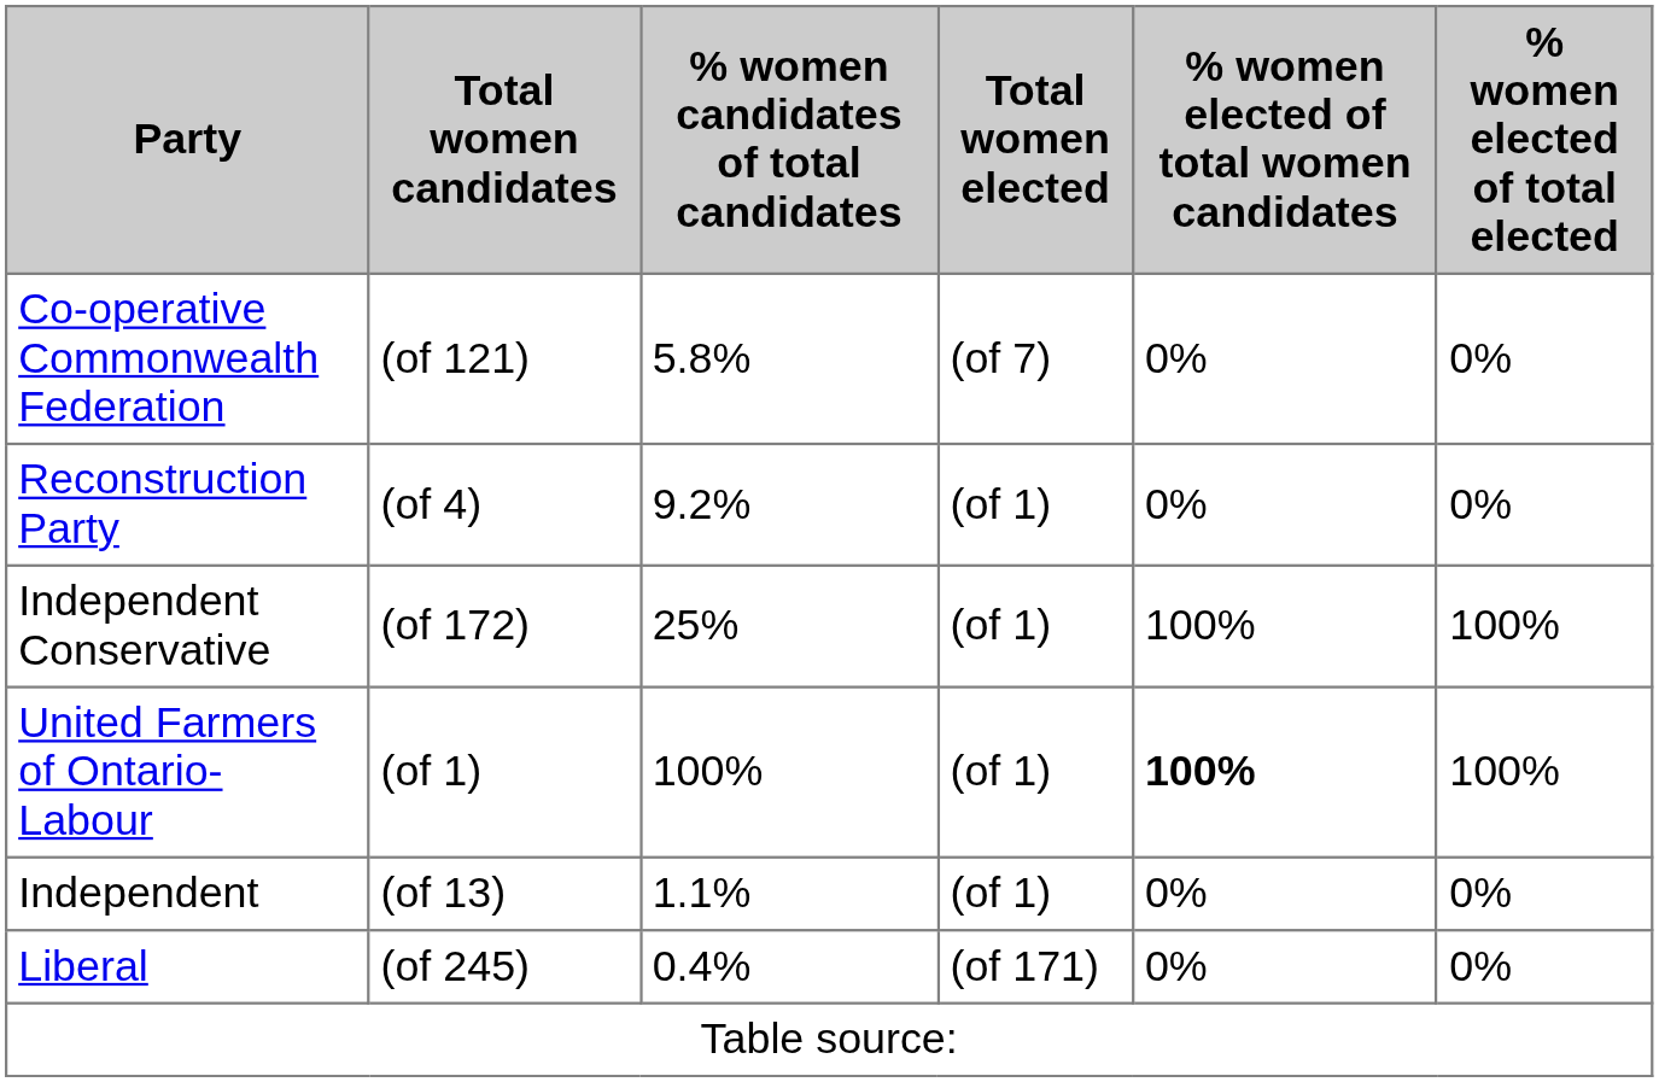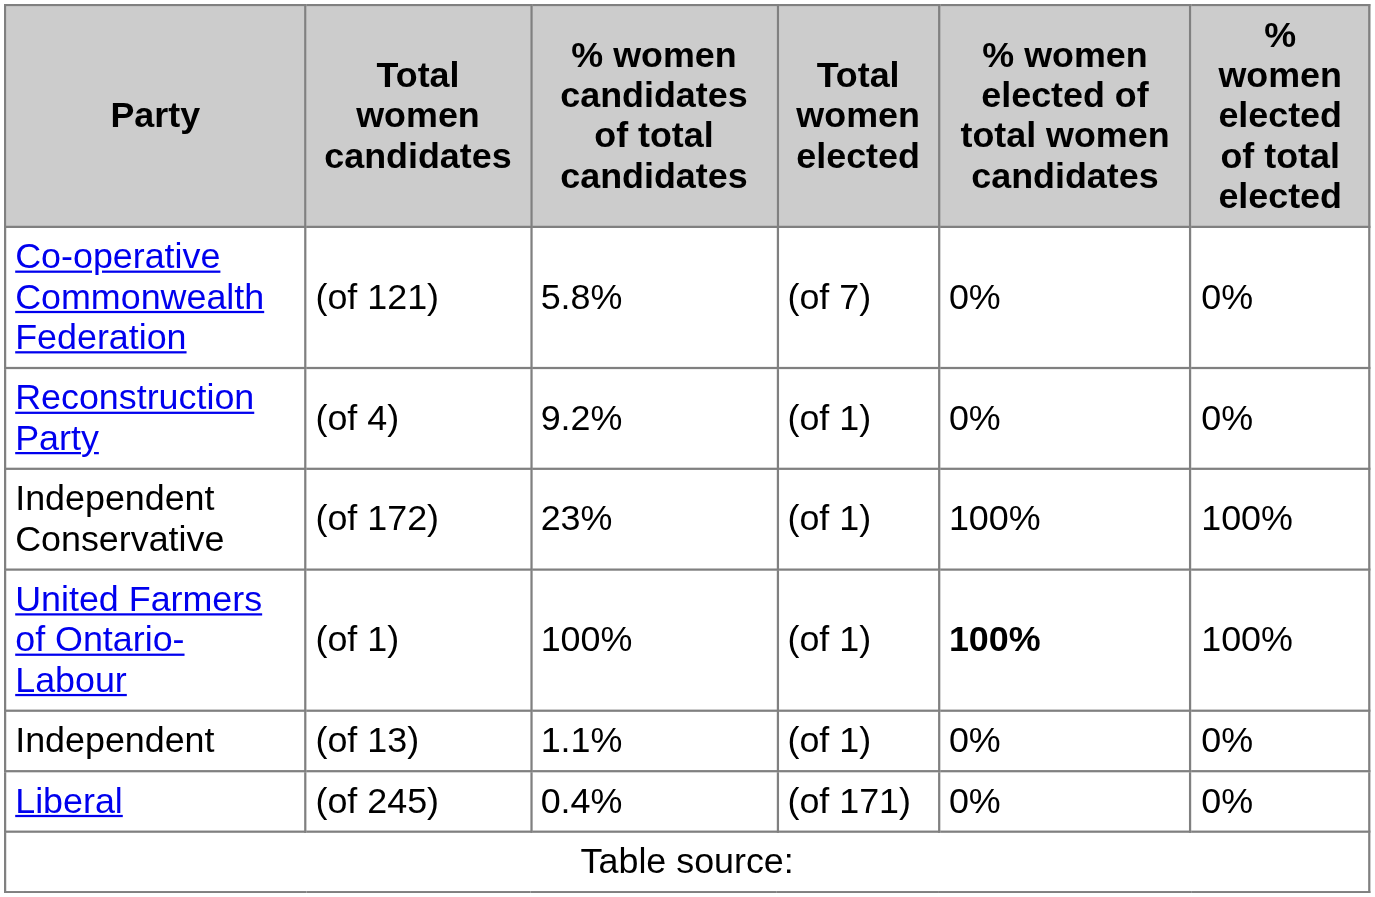Independent Conservative | % women candidates of total candidates: 25% -> 23%
